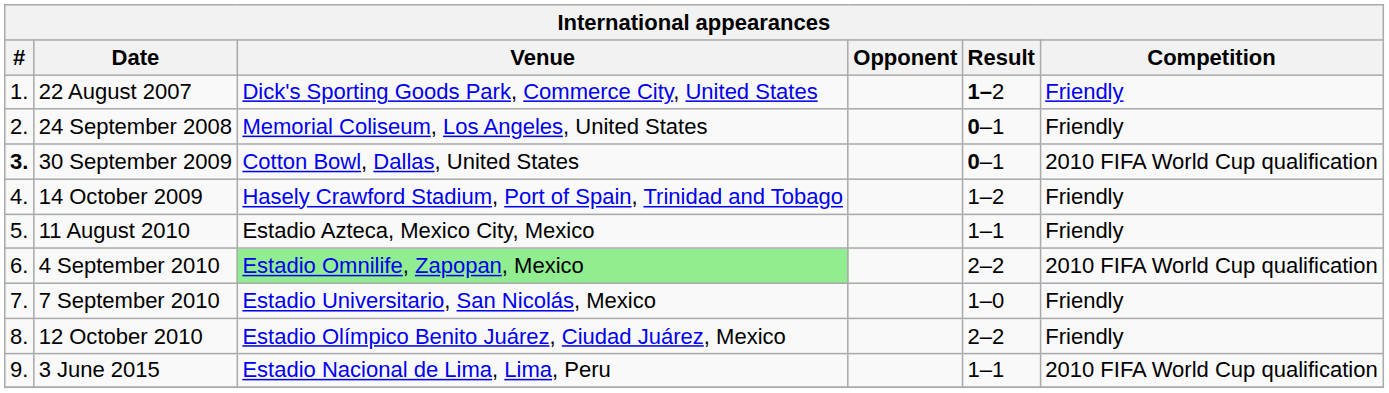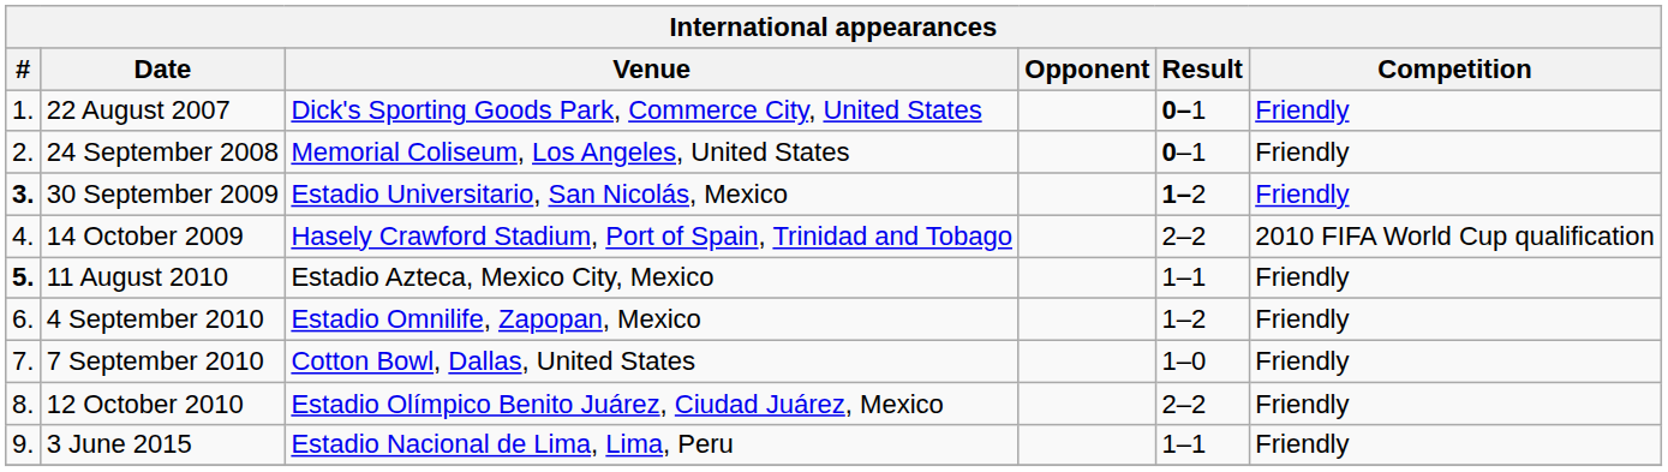22 August 2007 | Result: 1–2 -> 0–1
30 September 2009 | Venue: Cotton Bowl, Dallas, United States -> Estadio Universitario, San Nicolás, Mexico
30 September 2009 | Result: 0–1 -> 1–2
30 September 2009 | Competition: 2010 FIFA World Cup qualification -> Friendly
14 October 2009 | Result: 1–2 -> 2–2
14 October 2009 | Competition: Friendly -> 2010 FIFA World Cup qualification
11 August 2010 | #: normal -> bold
4 September 2010 | Venue: lightgreen background -> no background
4 September 2010 | Result: 2–2 -> 1–2
4 September 2010 | Competition: 2010 FIFA World Cup qualification -> Friendly
7 September 2010 | Venue: Estadio Universitario, San Nicolás, Mexico -> Cotton Bowl, Dallas, United States
3 June 2015 | Competition: 2010 FIFA World Cup qualification -> Friendly
